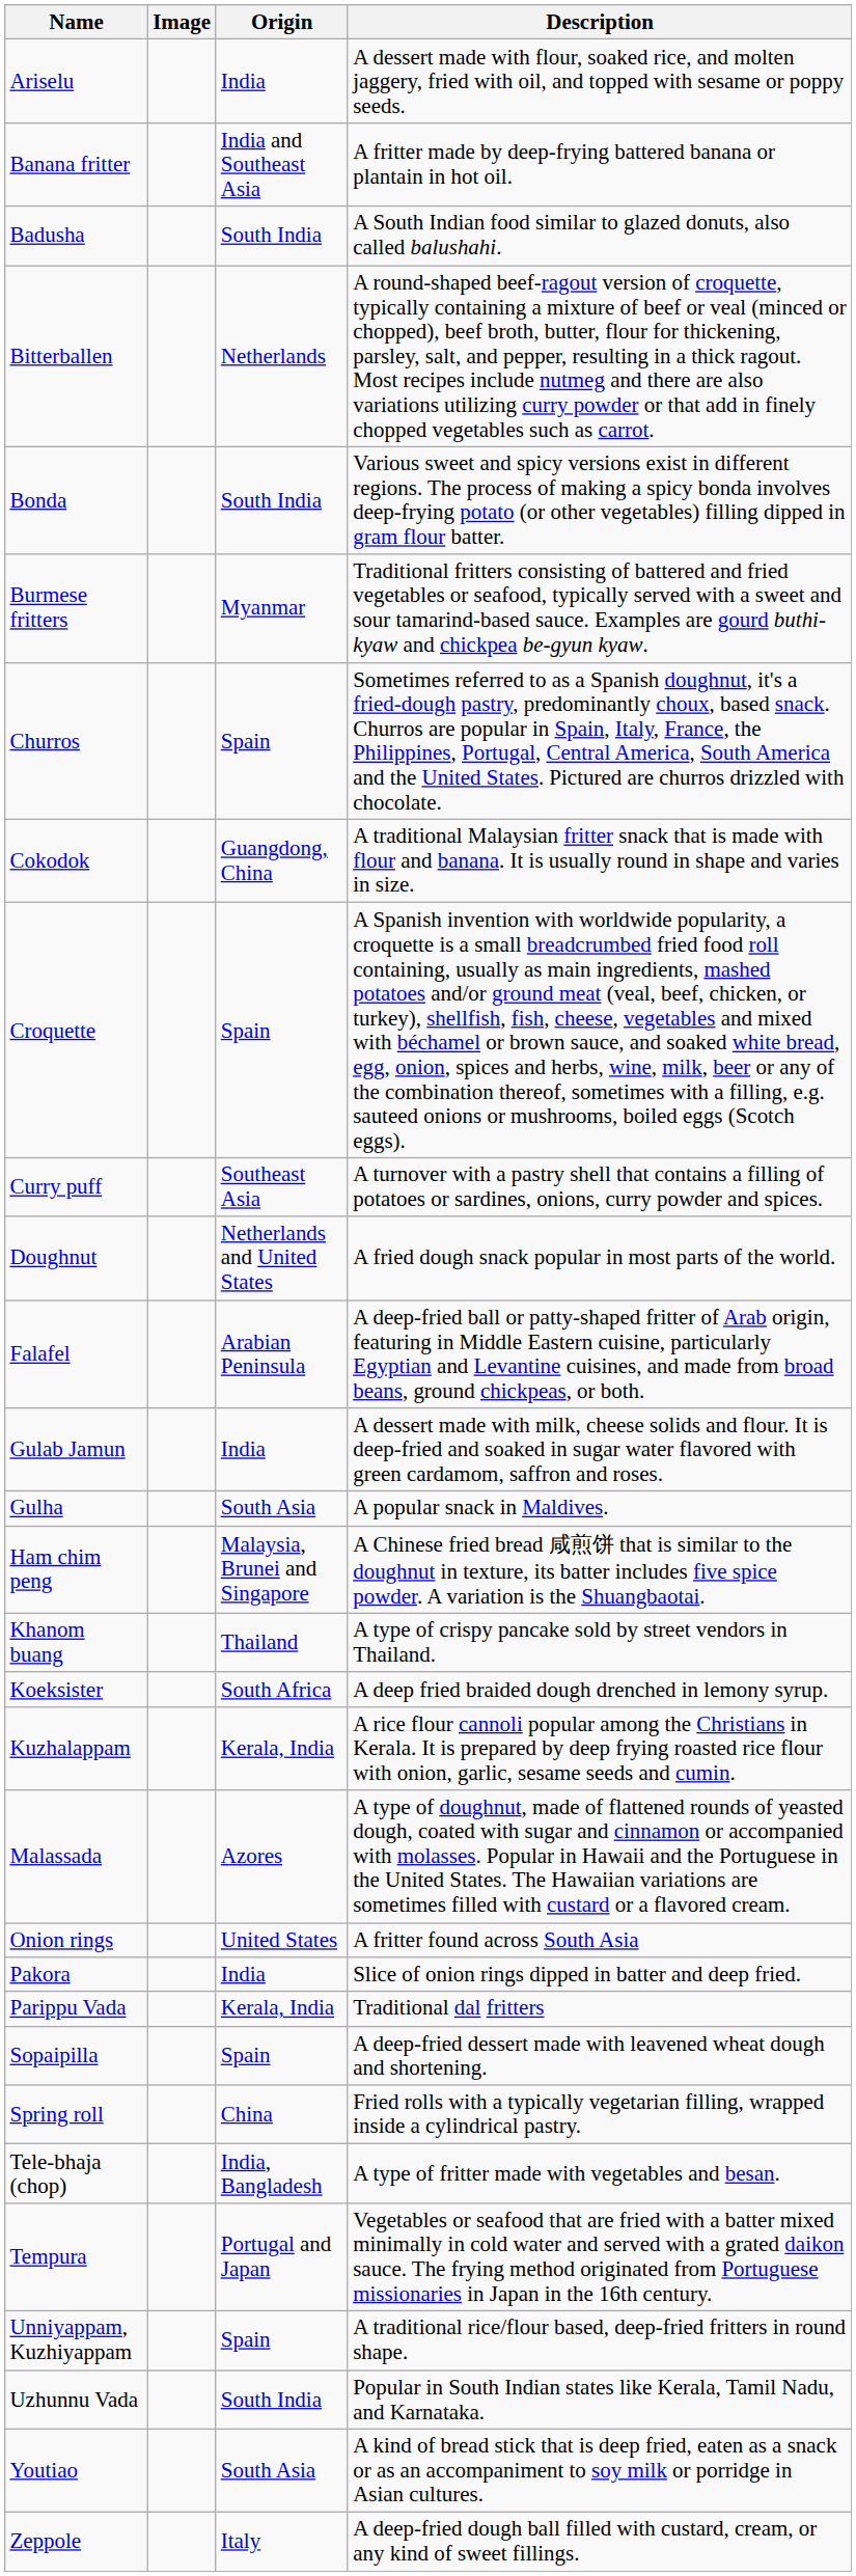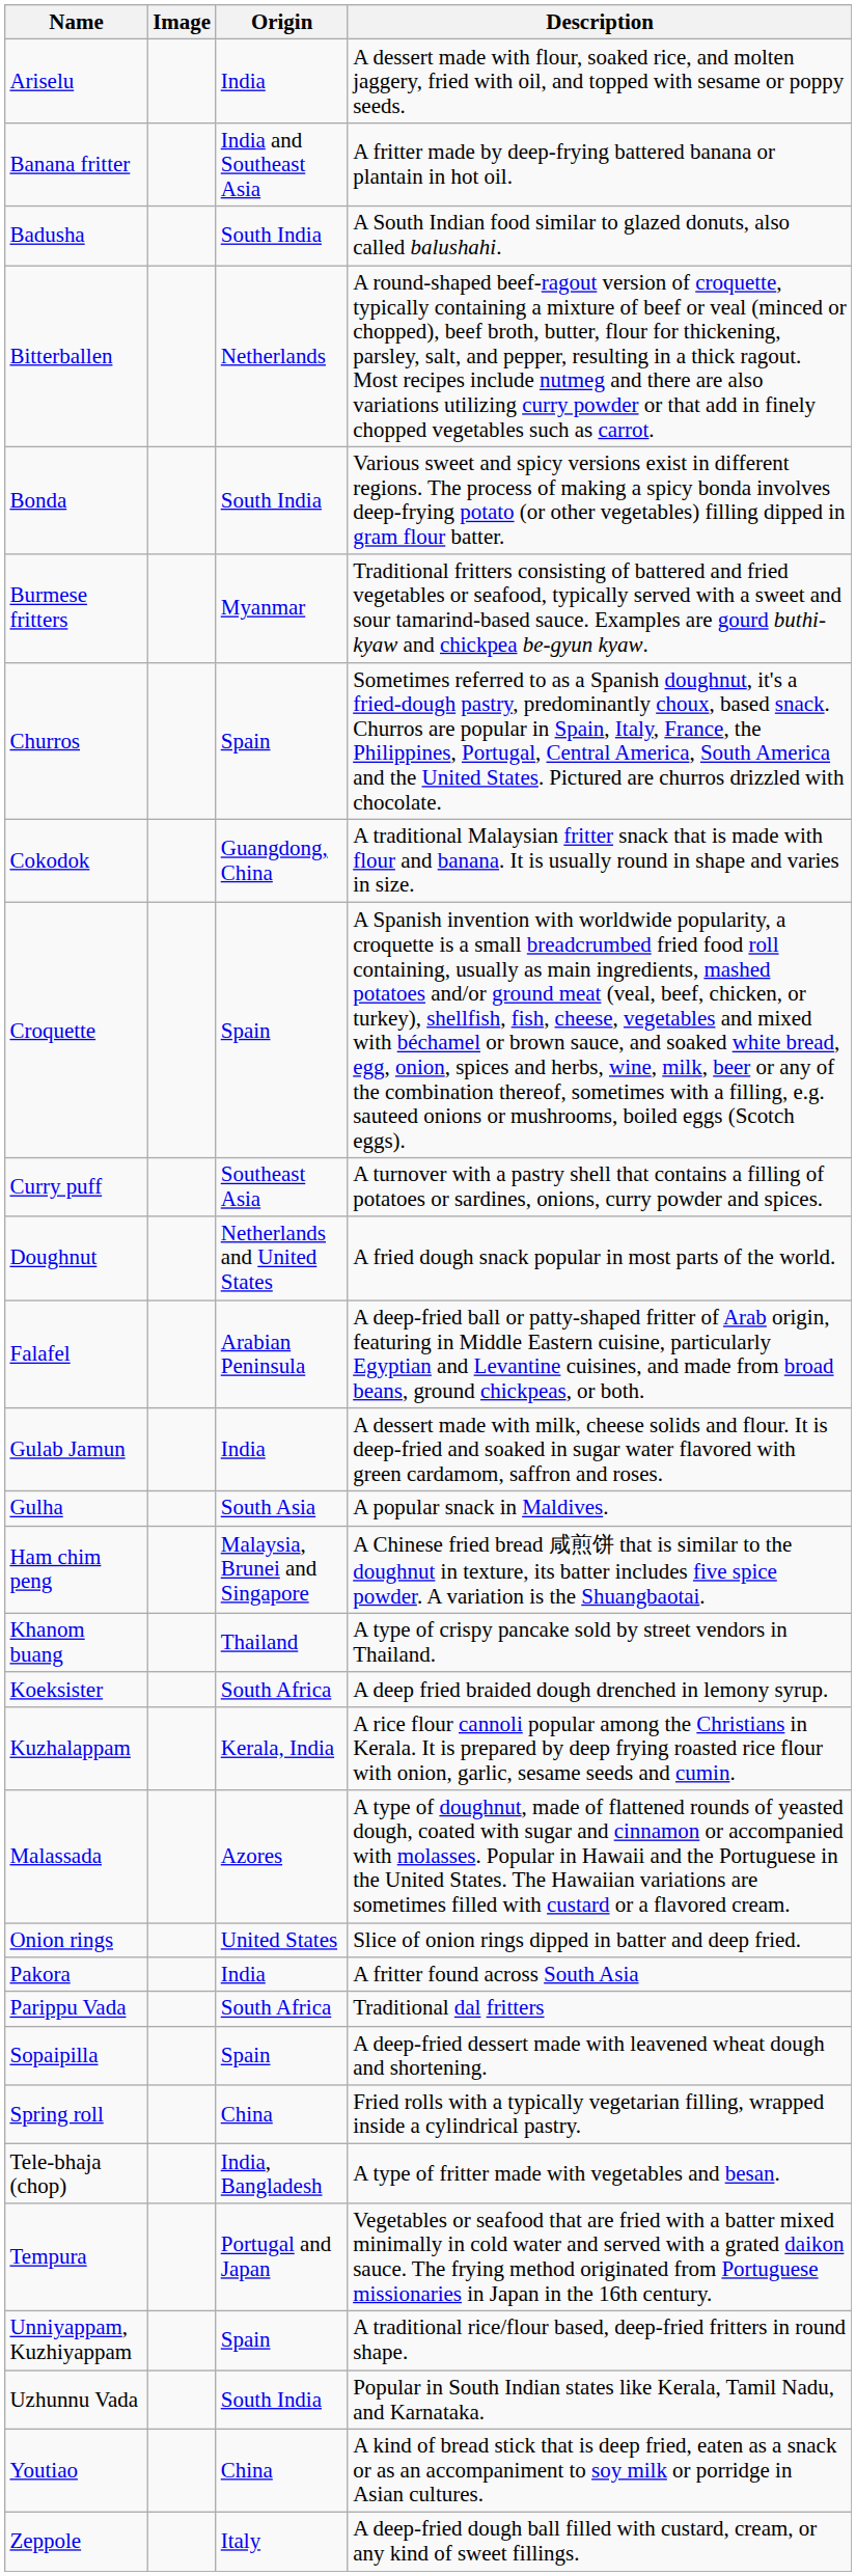Onion rings | Description: A fritter found across South Asia -> Slice of onion rings dipped in batter and deep fried.
Pakora | Description: Slice of onion rings dipped in batter and deep fried. -> A fritter found across South Asia
Parippu Vada | Origin: Kerala, India -> South Africa
Youtiao | Origin: South Asia -> China
